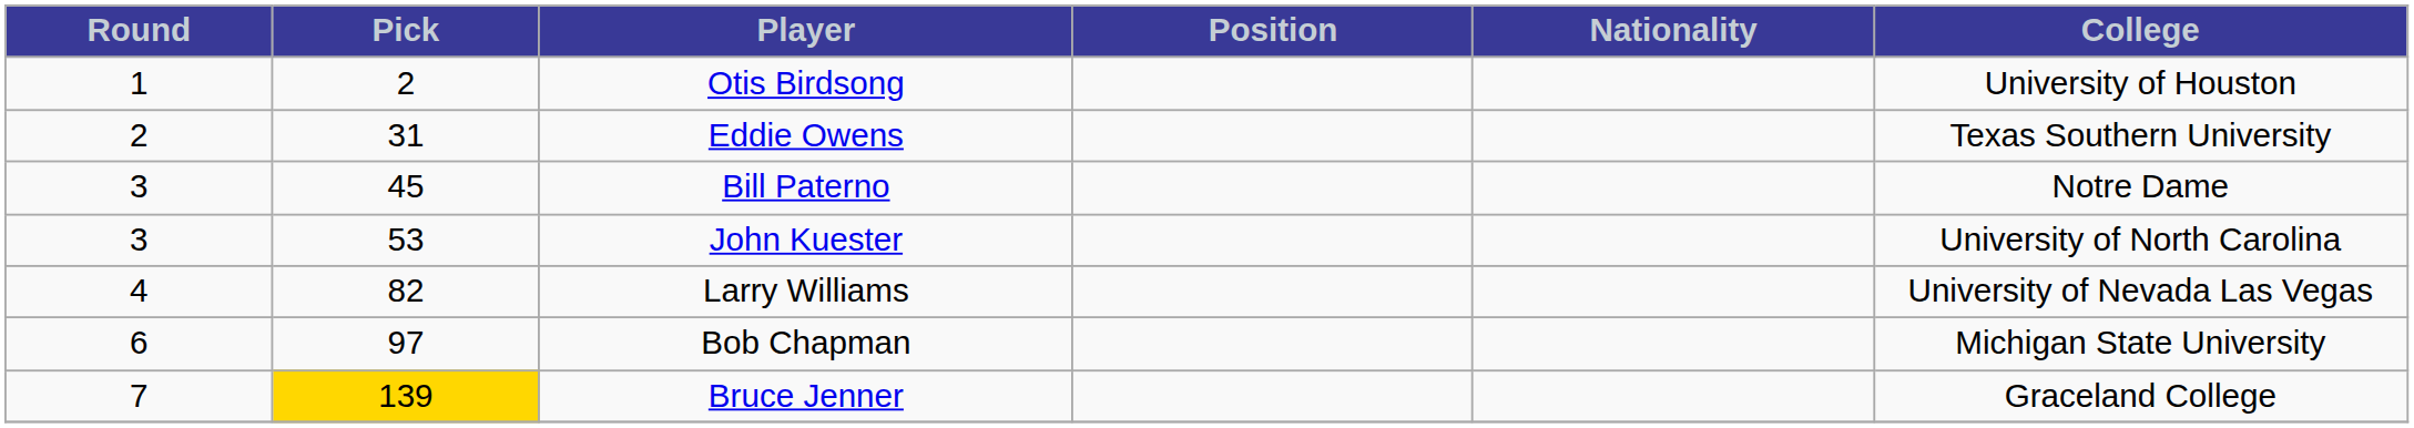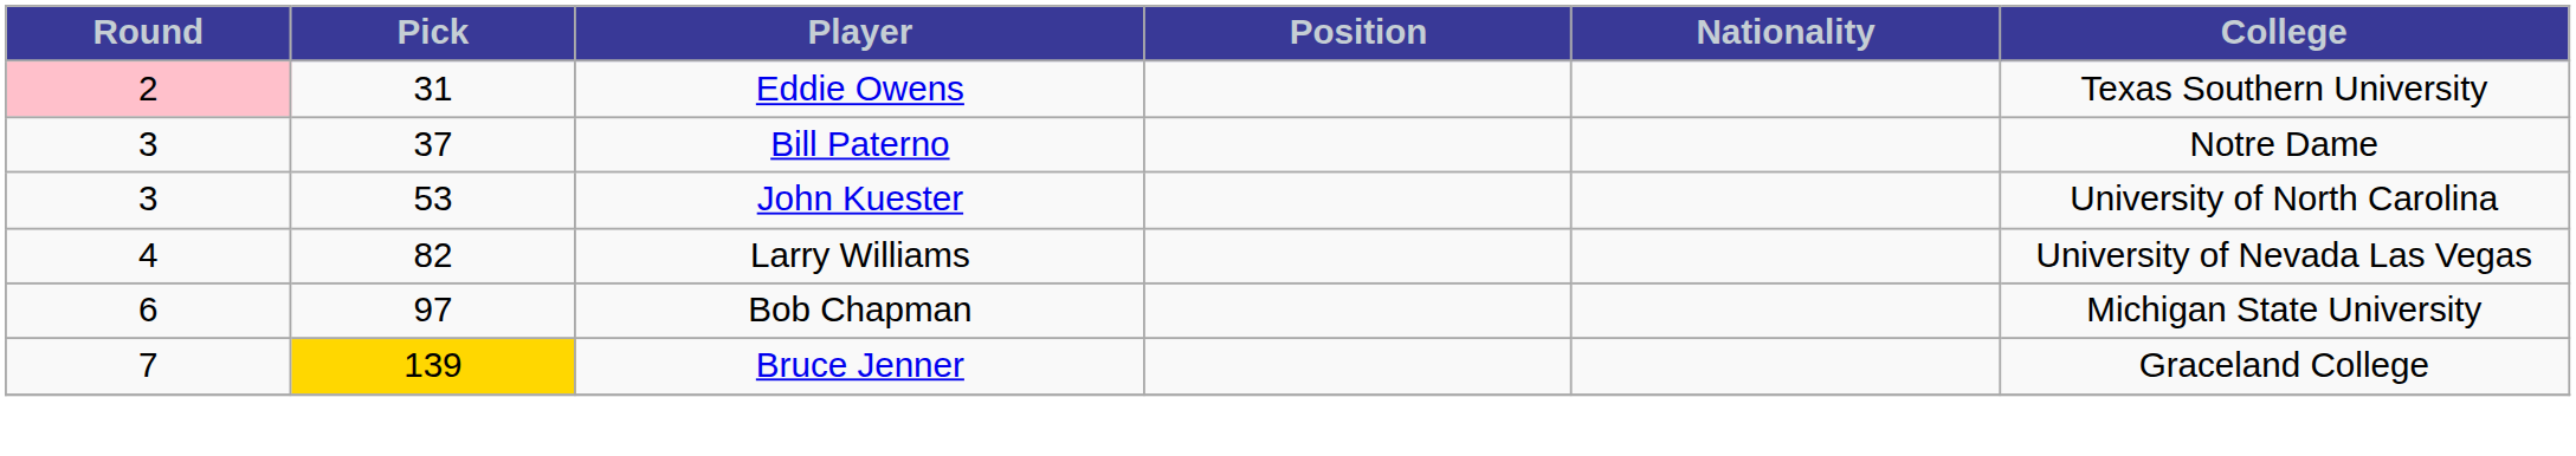- row: 1 | 2 | Otis Birdsong | University of Houston
Eddie Owens | Round: no background -> pink background
Bill Paterno | Pick: 45 -> 37
